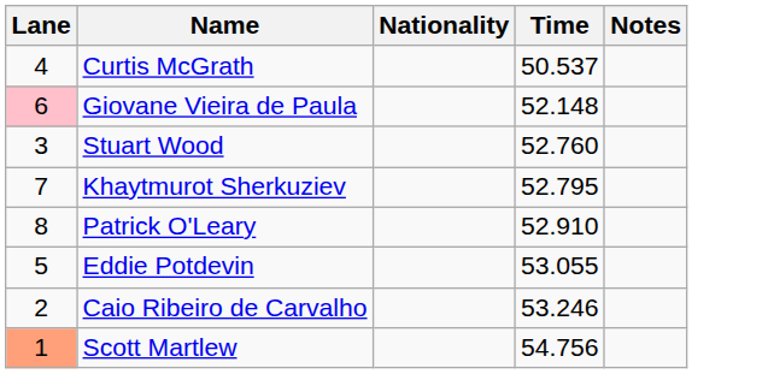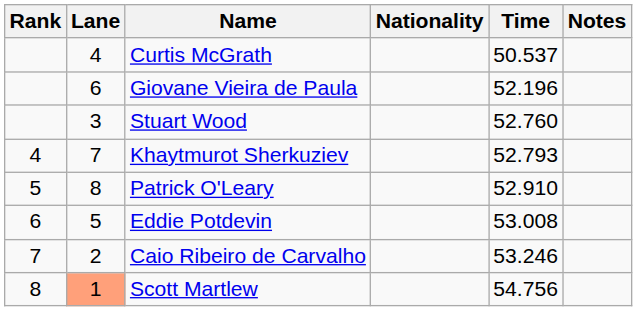+ column: Rank | 4 | 5 | 6 | 7 | 8
Giovane Vieira de Paula | Lane: pink background -> no background
Giovane Vieira de Paula | Time: 52.148 -> 52.196
Khaytmurot Sherkuziev | Time: 52.795 -> 52.793
Eddie Potdevin | Time: 53.055 -> 53.008
